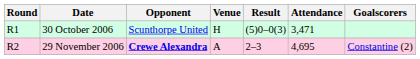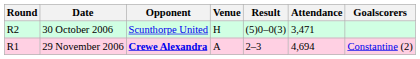30 October 2006 | Round: R1 -> R2
29 November 2006 | Round: R2 -> R1
29 November 2006 | Attendance: 4,695 -> 4,694
